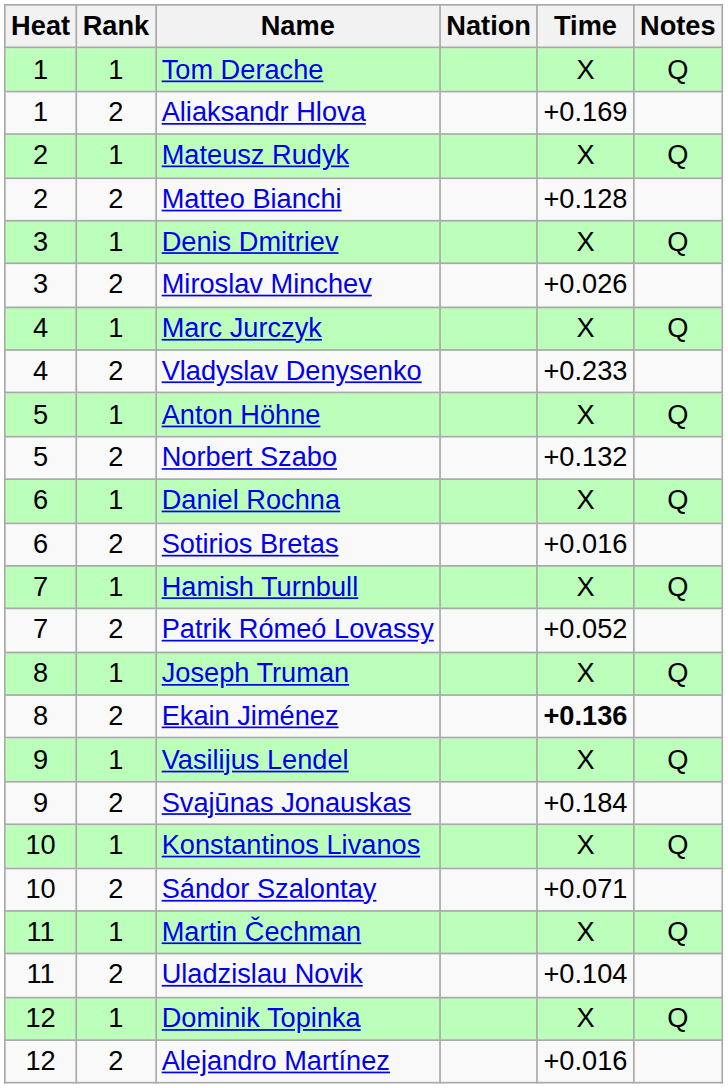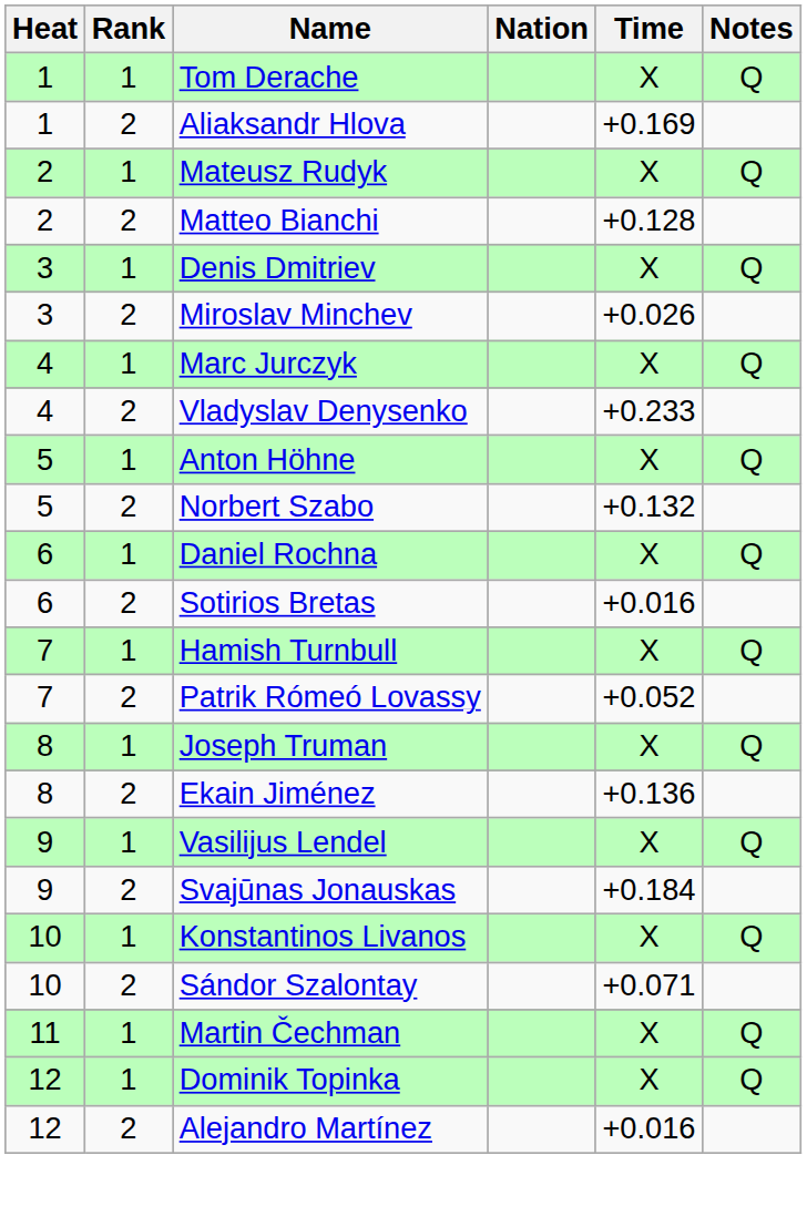Ekain Jiménez | Time: bold -> normal
- row: 11 | 2 | Uladzislau Novik | +0.104
